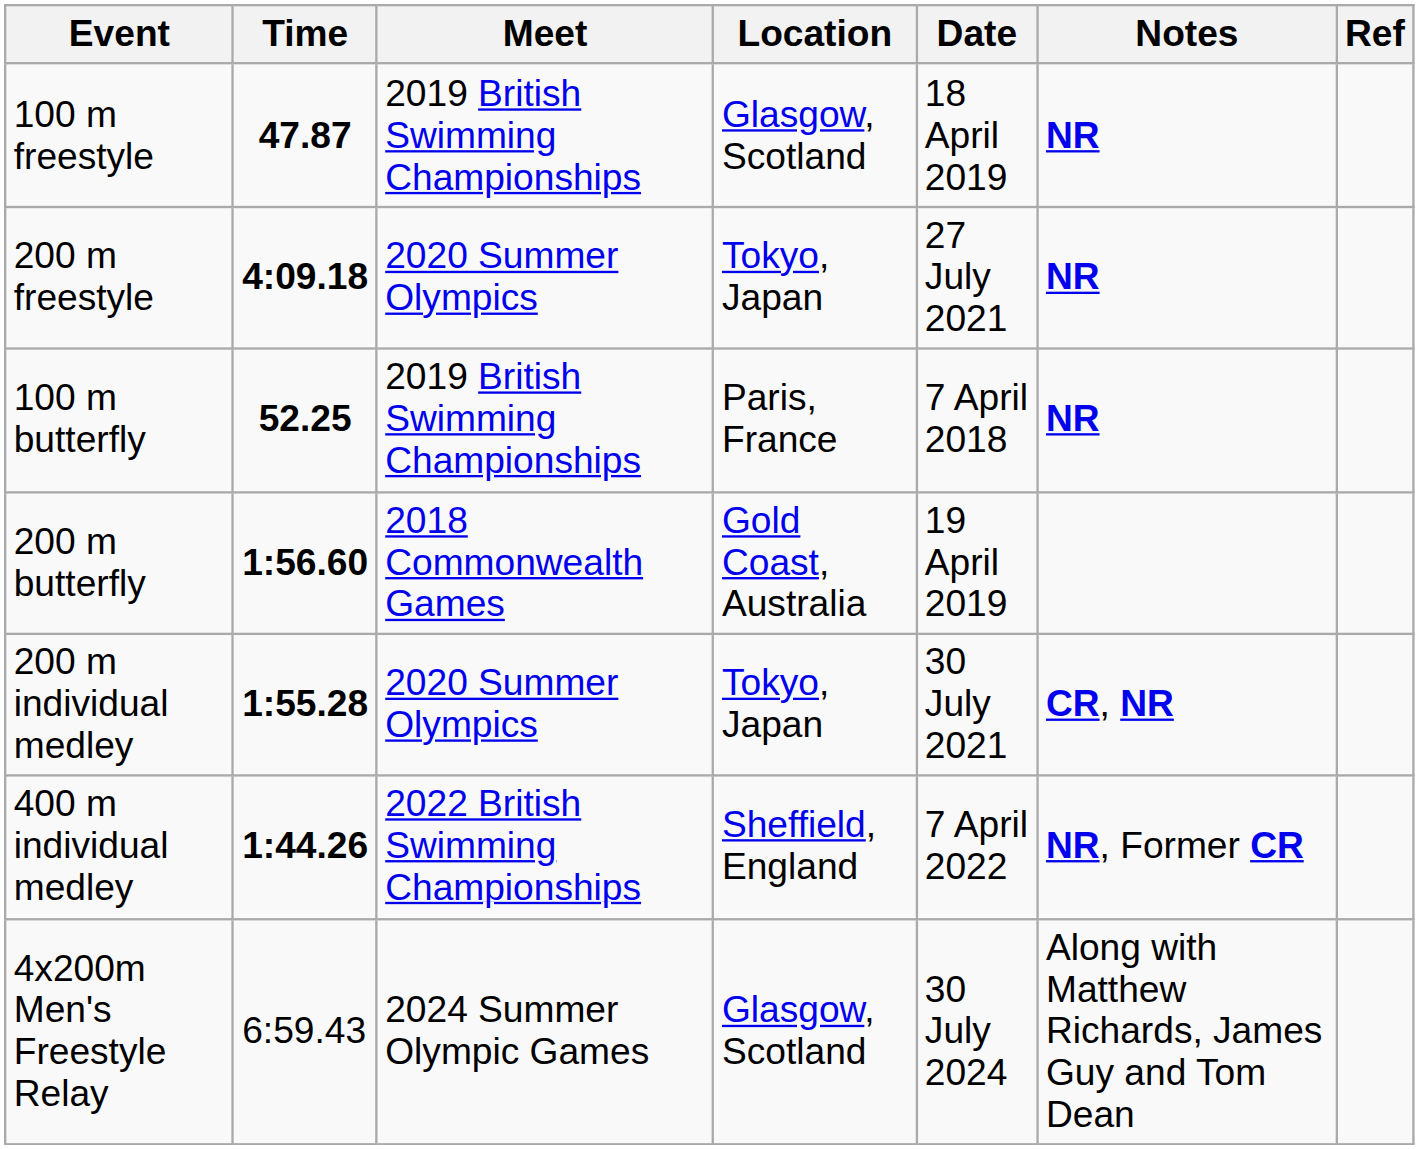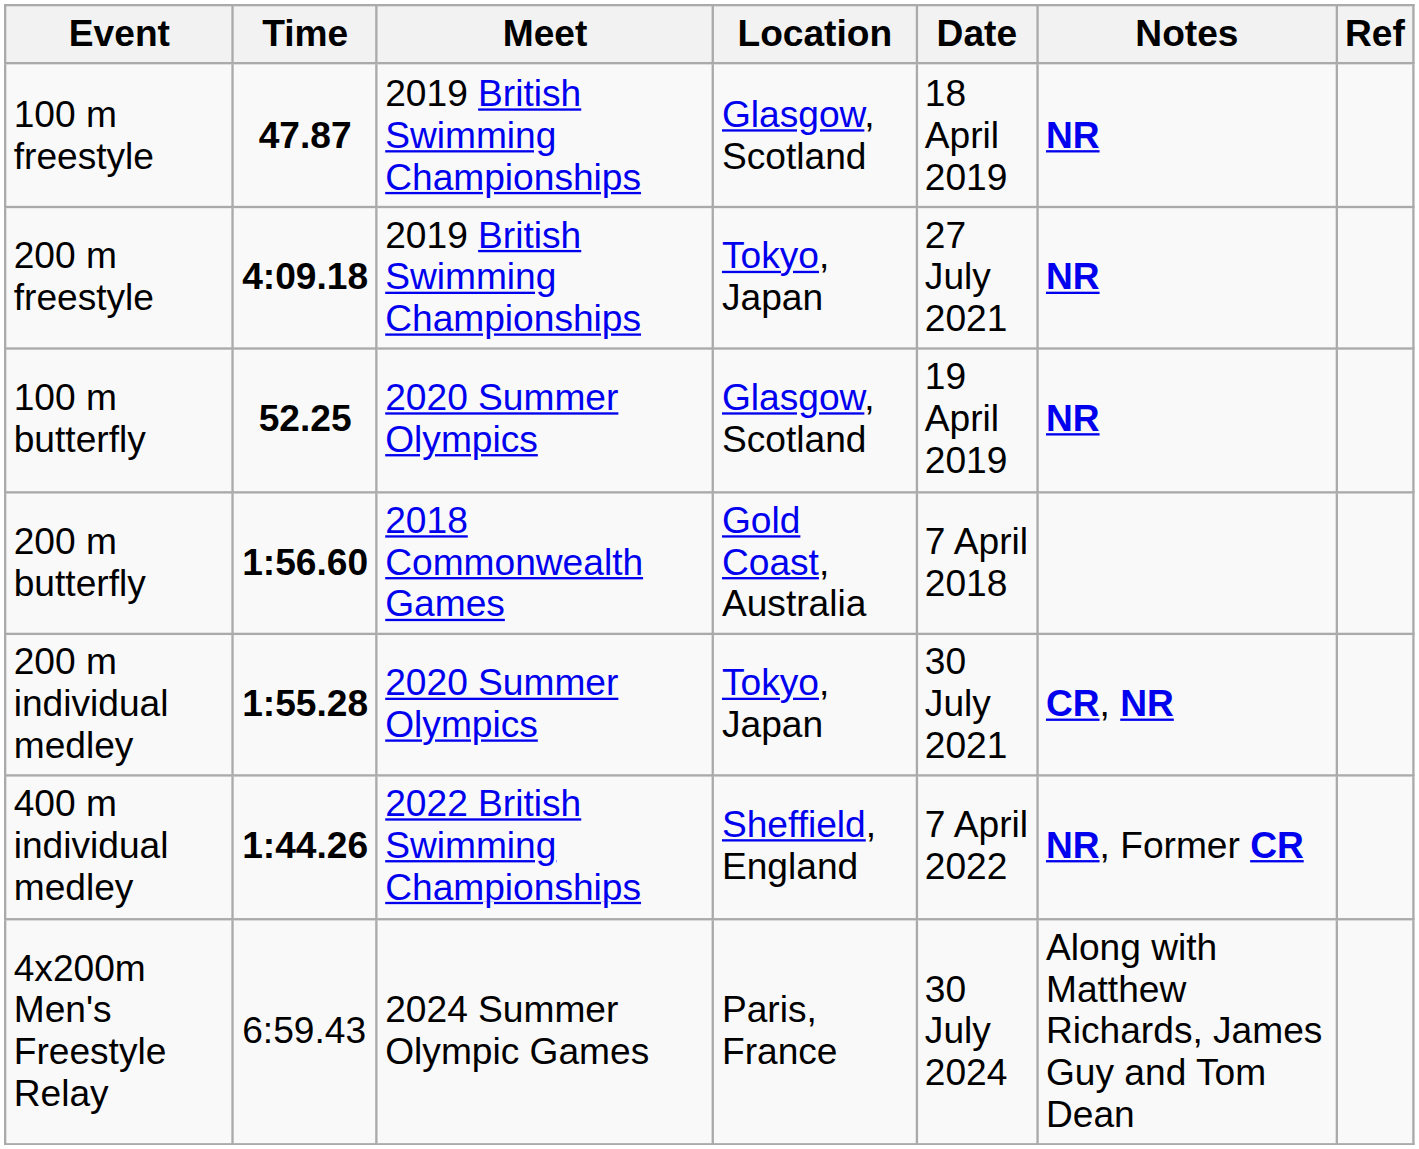200 m freestyle | Meet: 2020 Summer Olympics -> 2019 British Swimming Championships
100 m butterfly | Meet: 2019 British Swimming Championships -> 2020 Summer Olympics
100 m butterfly | Location: Paris, France -> Glasgow, Scotland
100 m butterfly | Date: 7 April 2018 -> 19 April 2019
200 m butterfly | Date: 19 April 2019 -> 7 April 2018
4x200m Men's Freestyle Relay | Location: Glasgow, Scotland -> Paris, France
